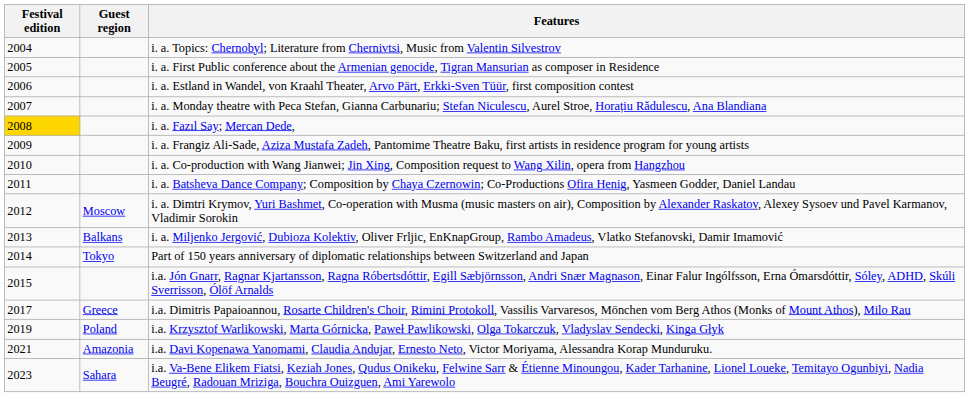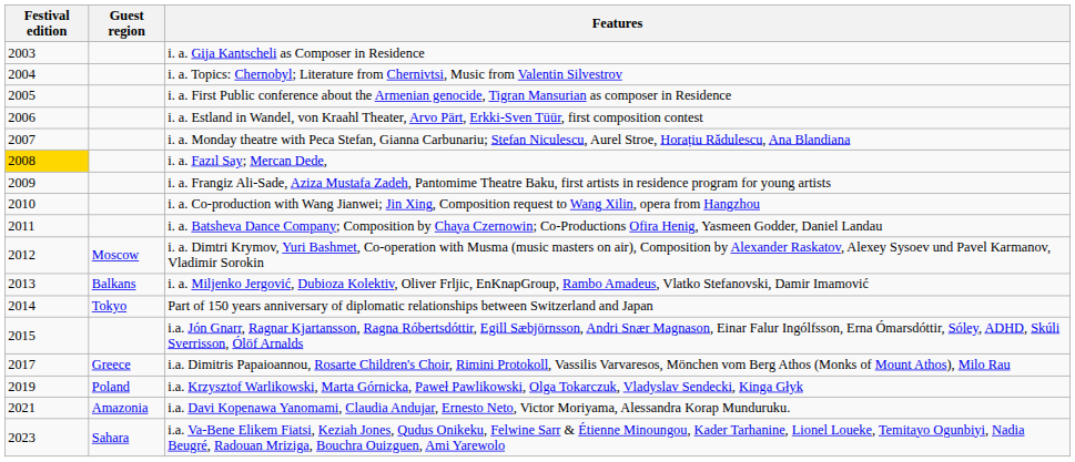+ row: 2003 | i. a. Gija Kantscheli as Composer in Residence
